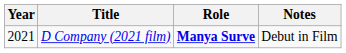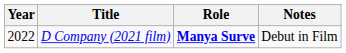D Company (2021 film) | Year: 2021 -> 2022
